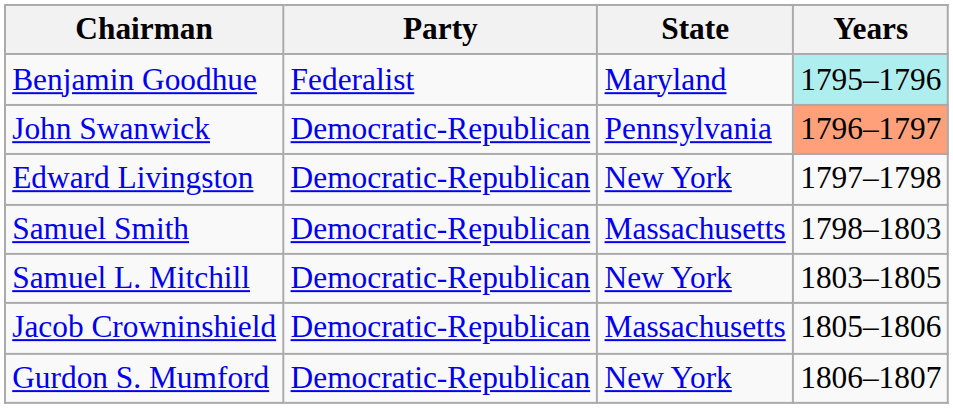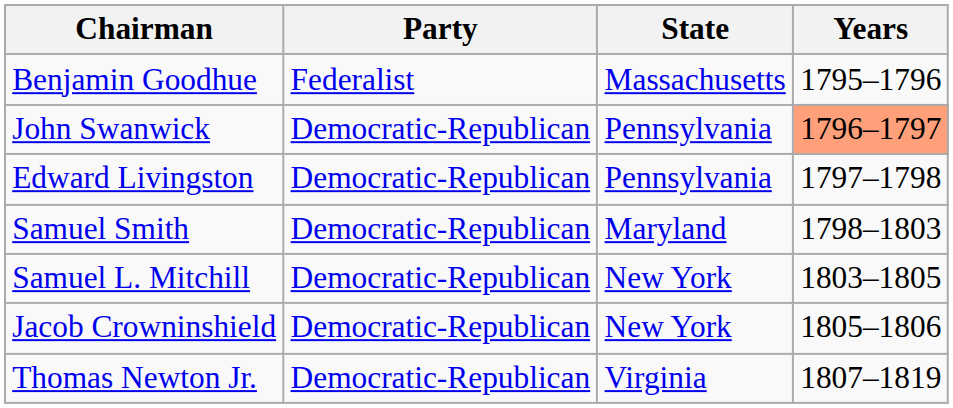Benjamin Goodhue | State: Maryland -> Massachusetts
Benjamin Goodhue | Years: paleturquoise background -> no background
Edward Livingston | State: New York -> Pennsylvania
Samuel Smith | State: Massachusetts -> Maryland
Jacob Crowninshield | State: Massachusetts -> New York
- row: Gurdon S. Mumford | Democratic-Republican | New York | 1806–1807
+ row: Thomas Newton Jr. | Democratic-Republican | Virginia | 1807–1819
